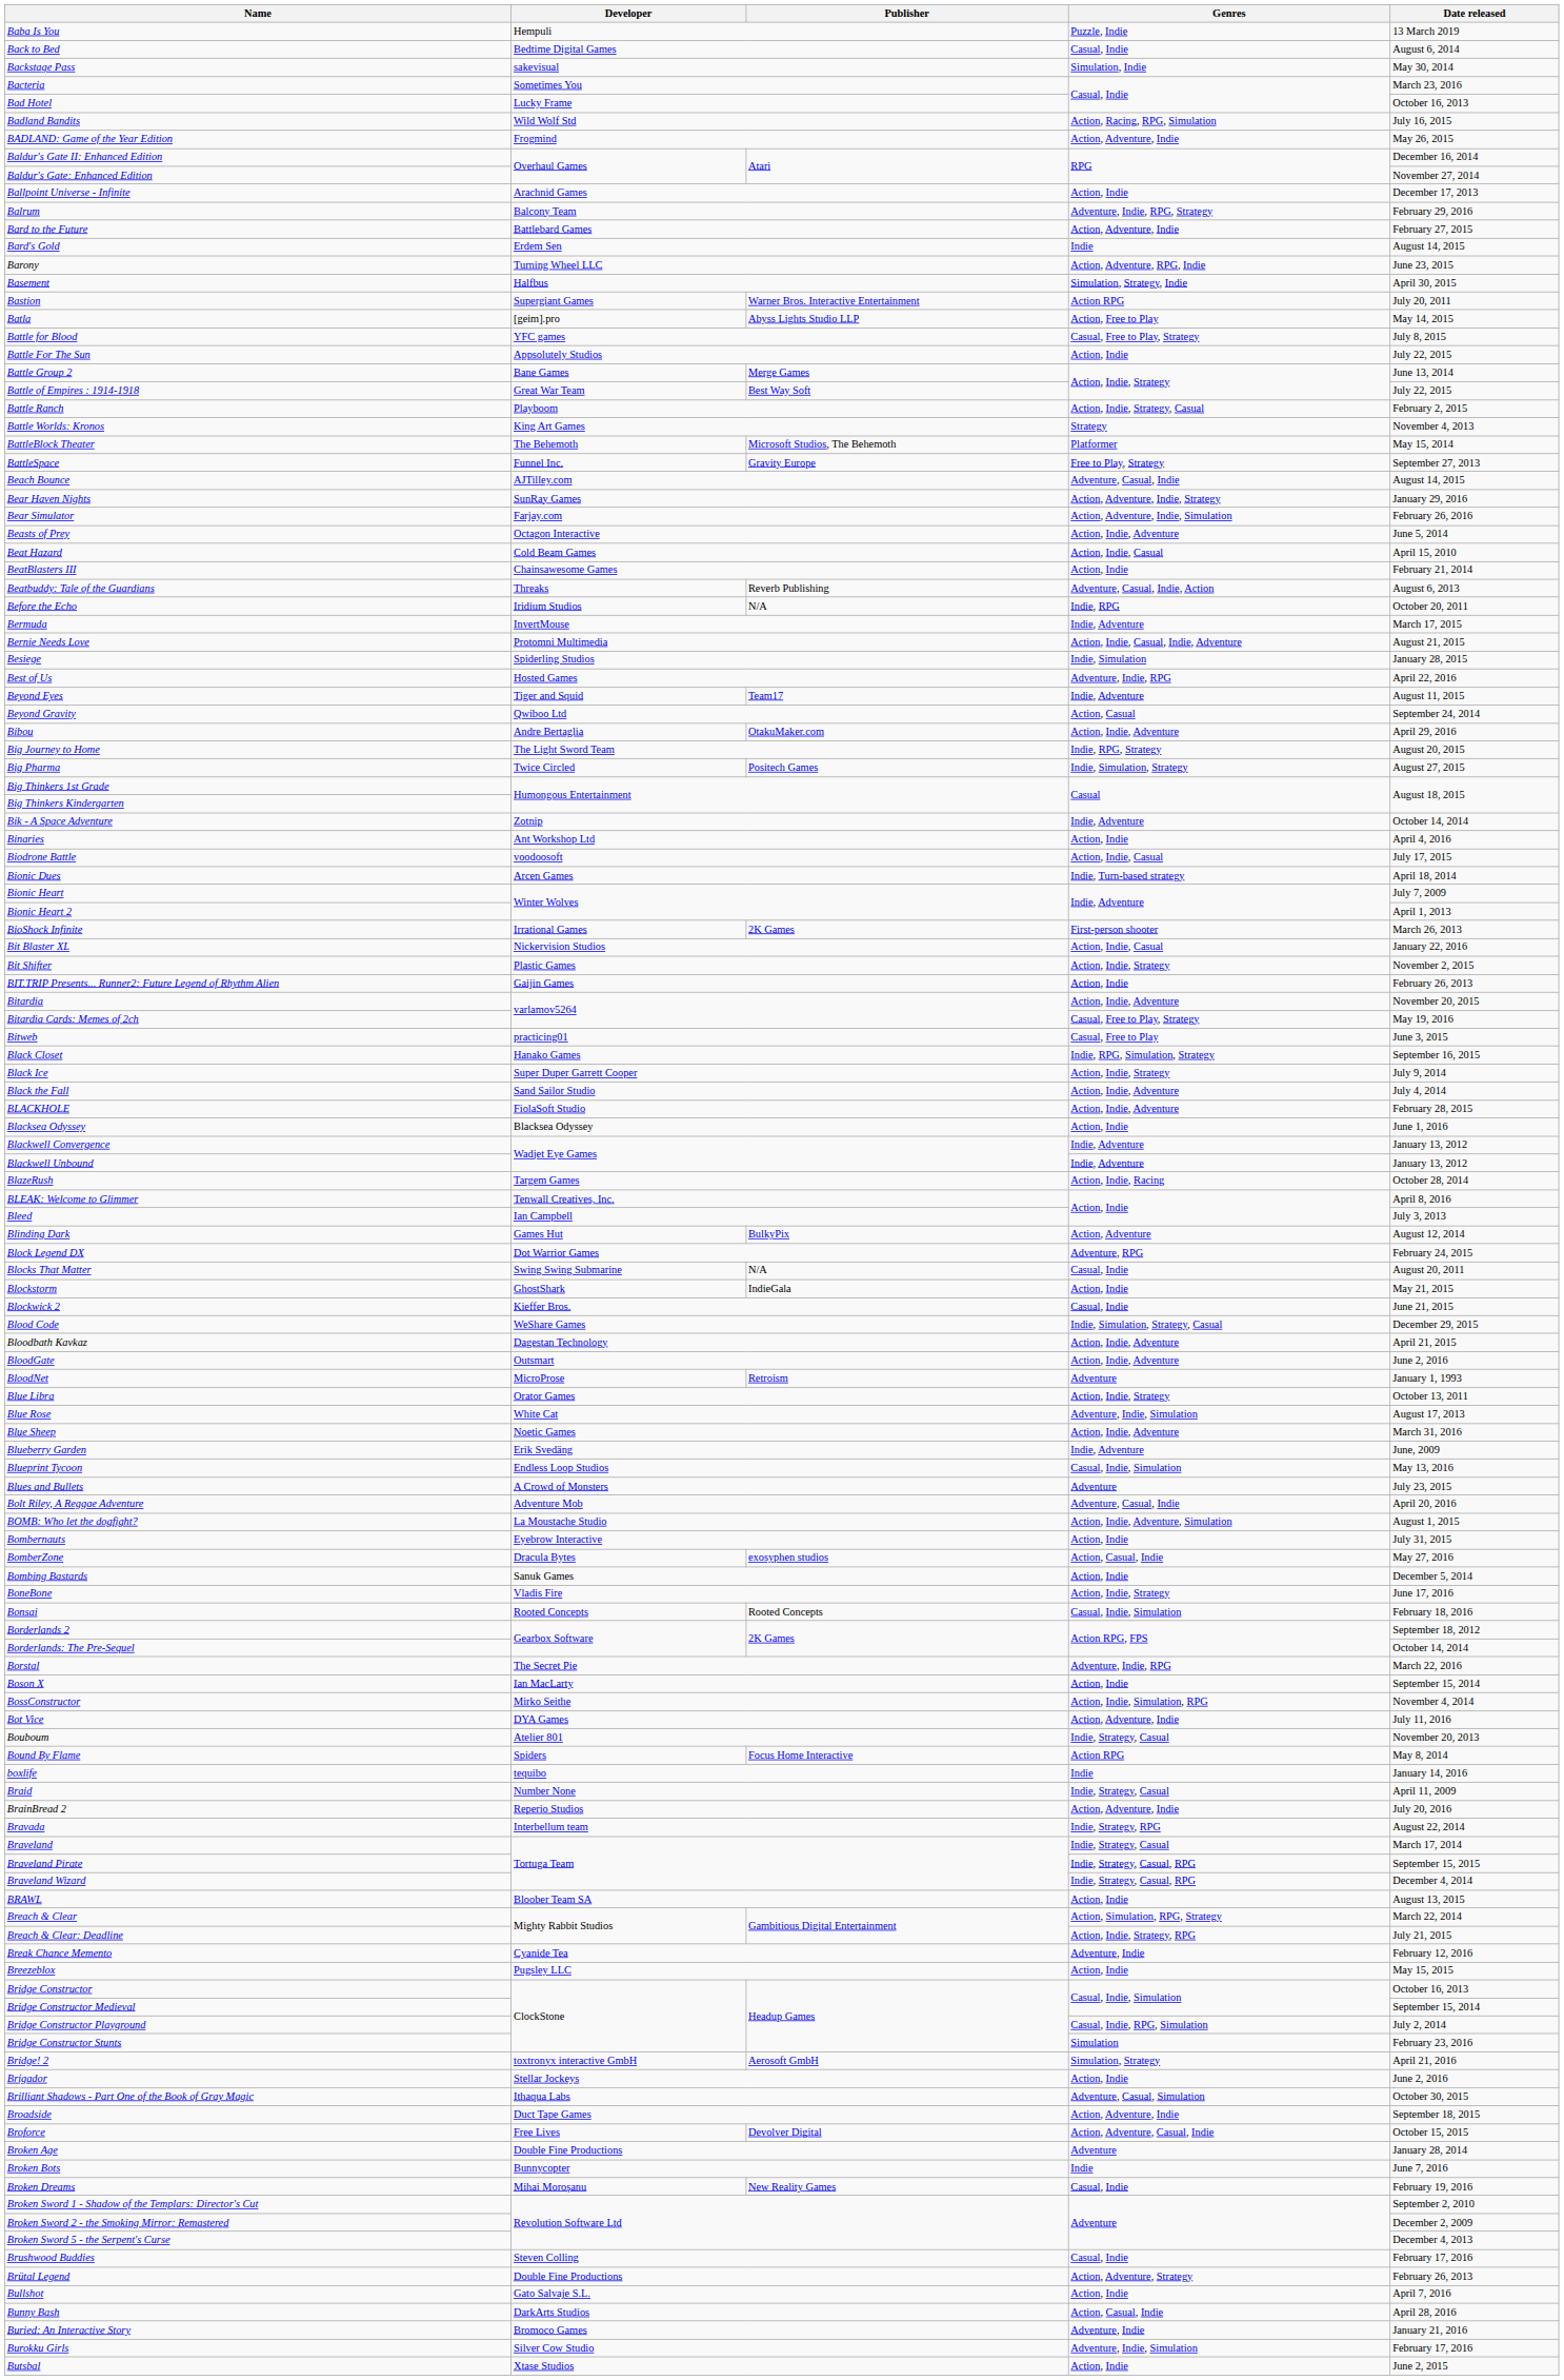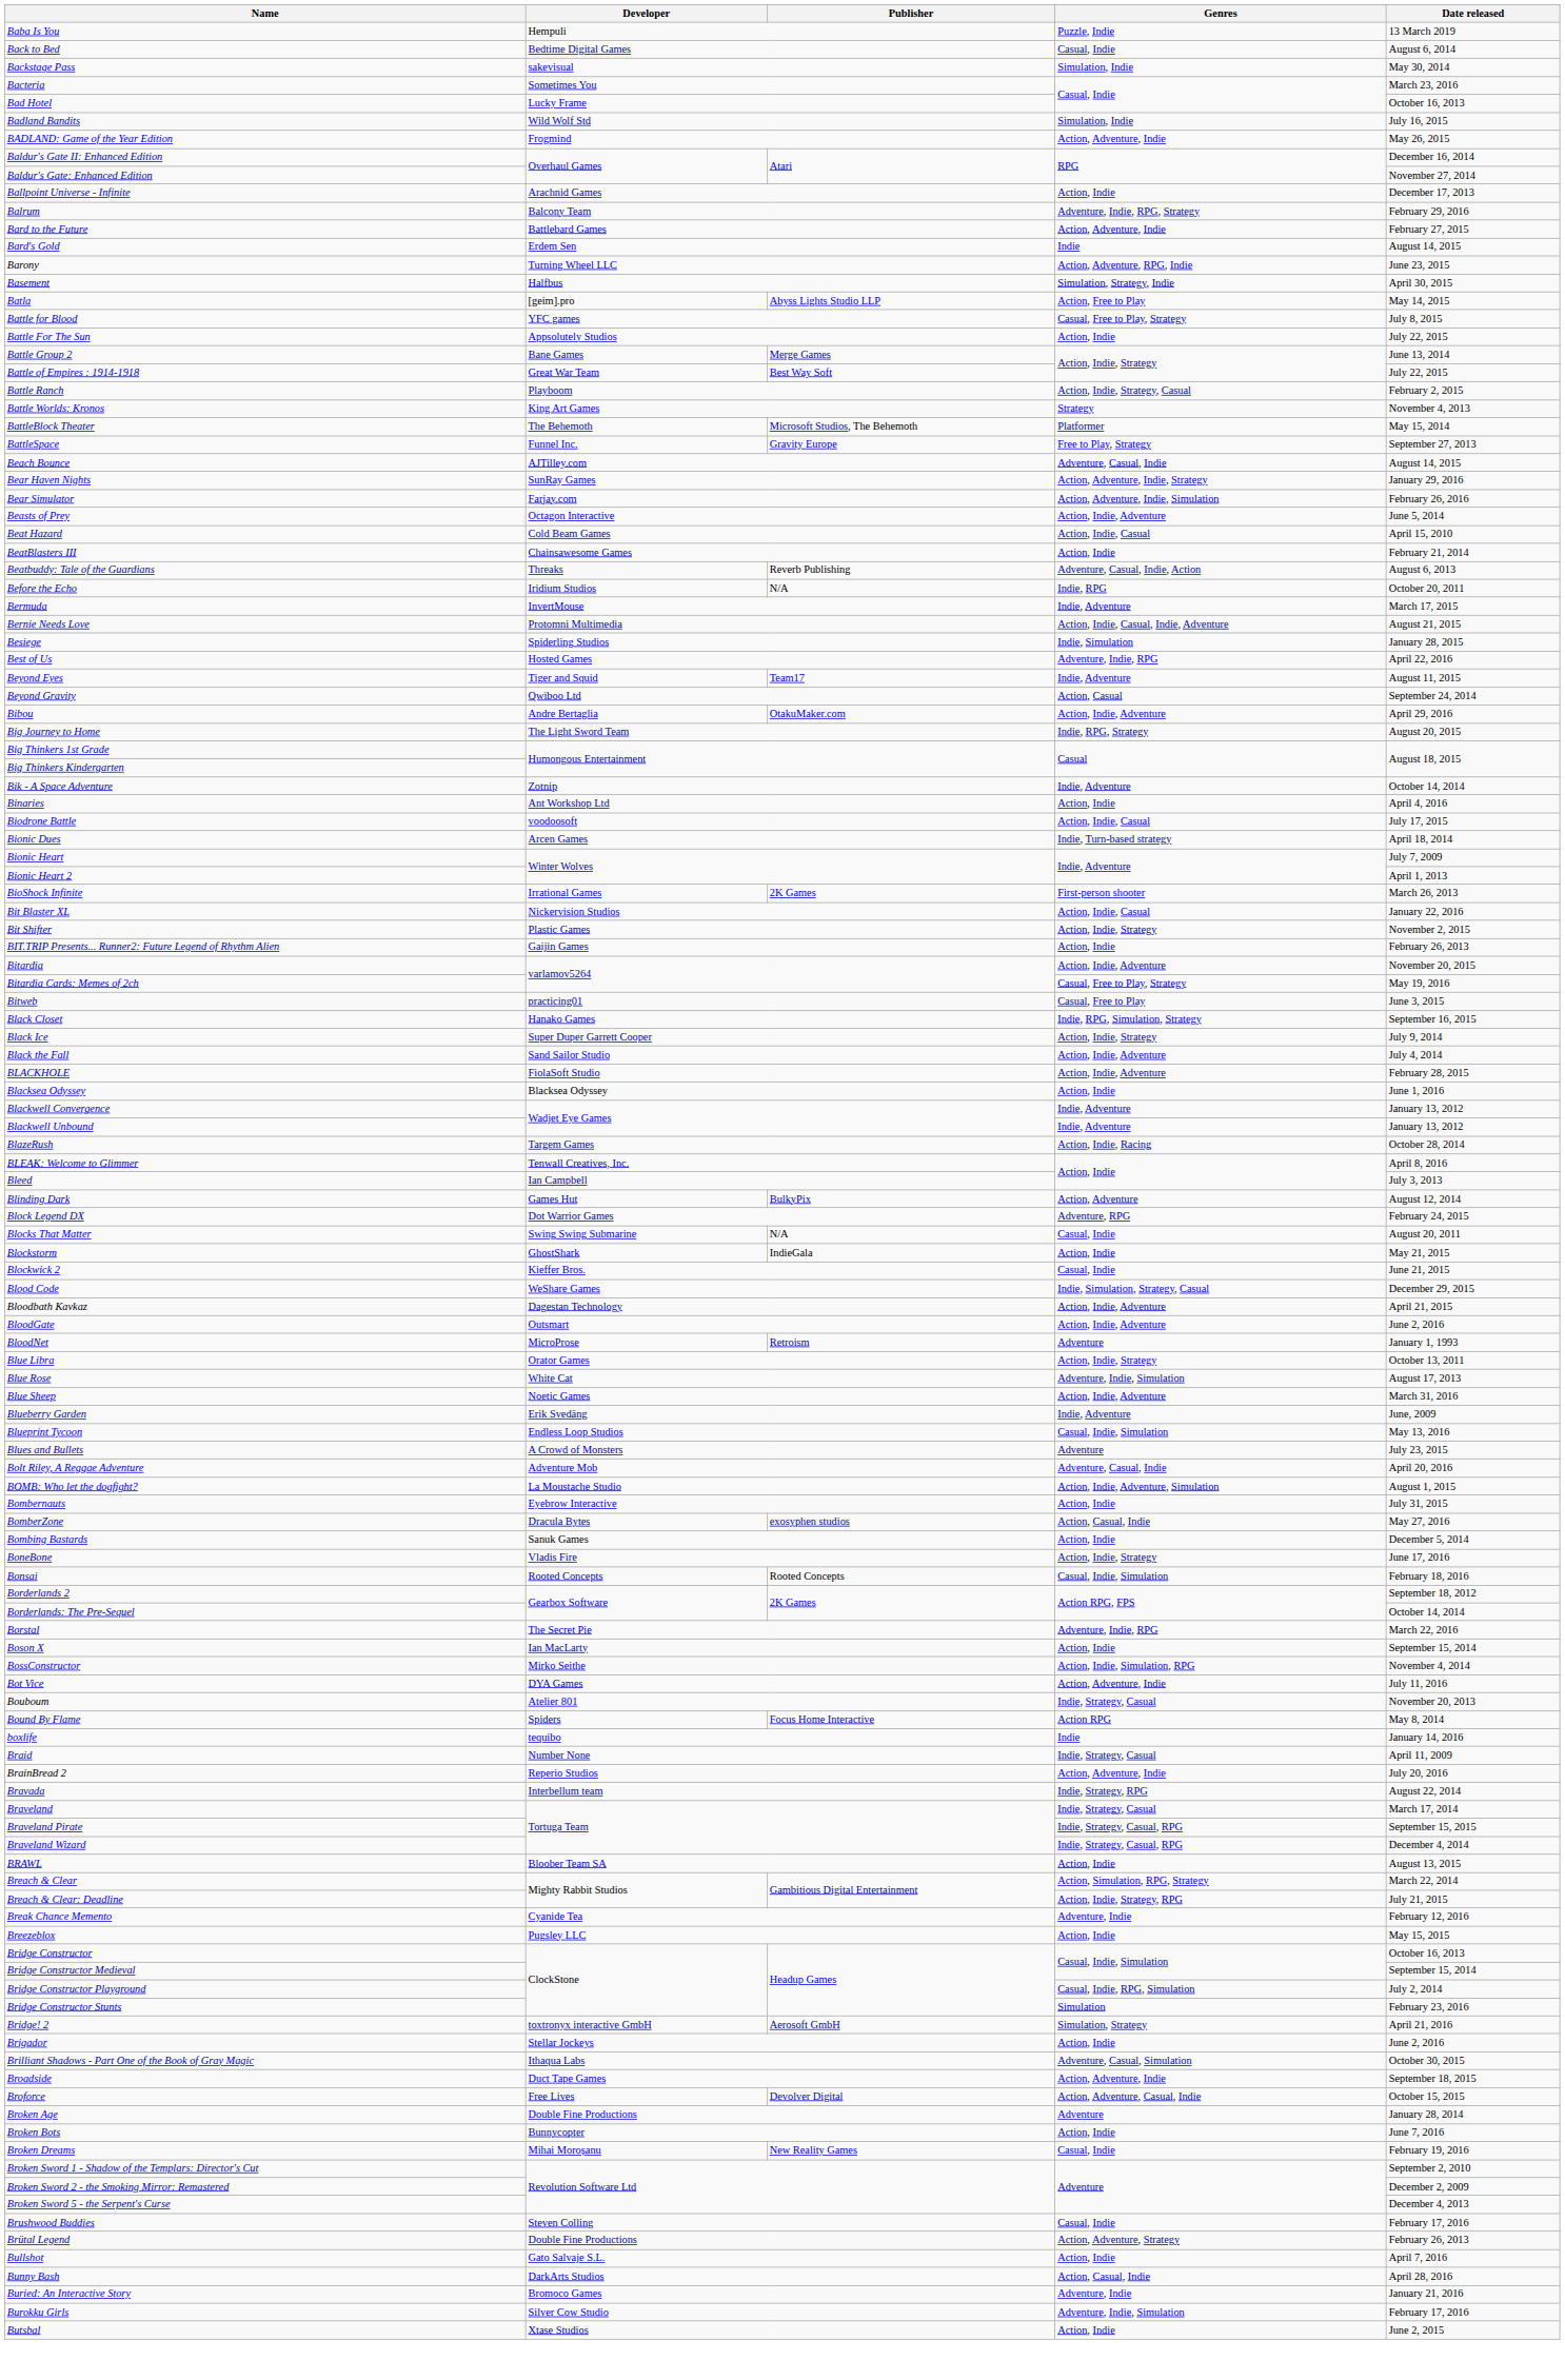Badland Bandits | Genres: Action, Racing, RPG, Simulation -> Simulation, Indie
- row: Bastion | Supergiant Games | Warner Bros. Interactive Entertainment | Action RPG | July 20, 2011
- row: Big Pharma | Twice Circled | Positech Games | Indie, Simulation, Strategy | August 27, 2015
Broken Bots | Genres: Indie -> Action, Indie
